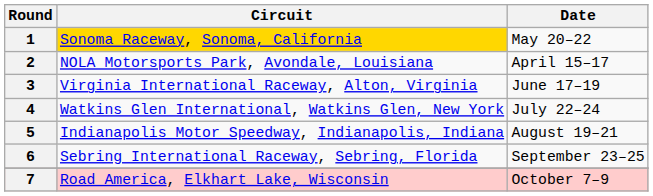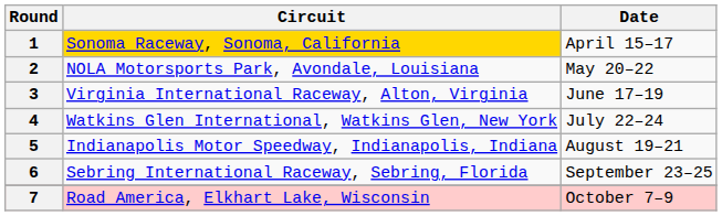1 | Date: May 20–22 -> April 15–17
2 | Date: April 15–17 -> May 20–22
